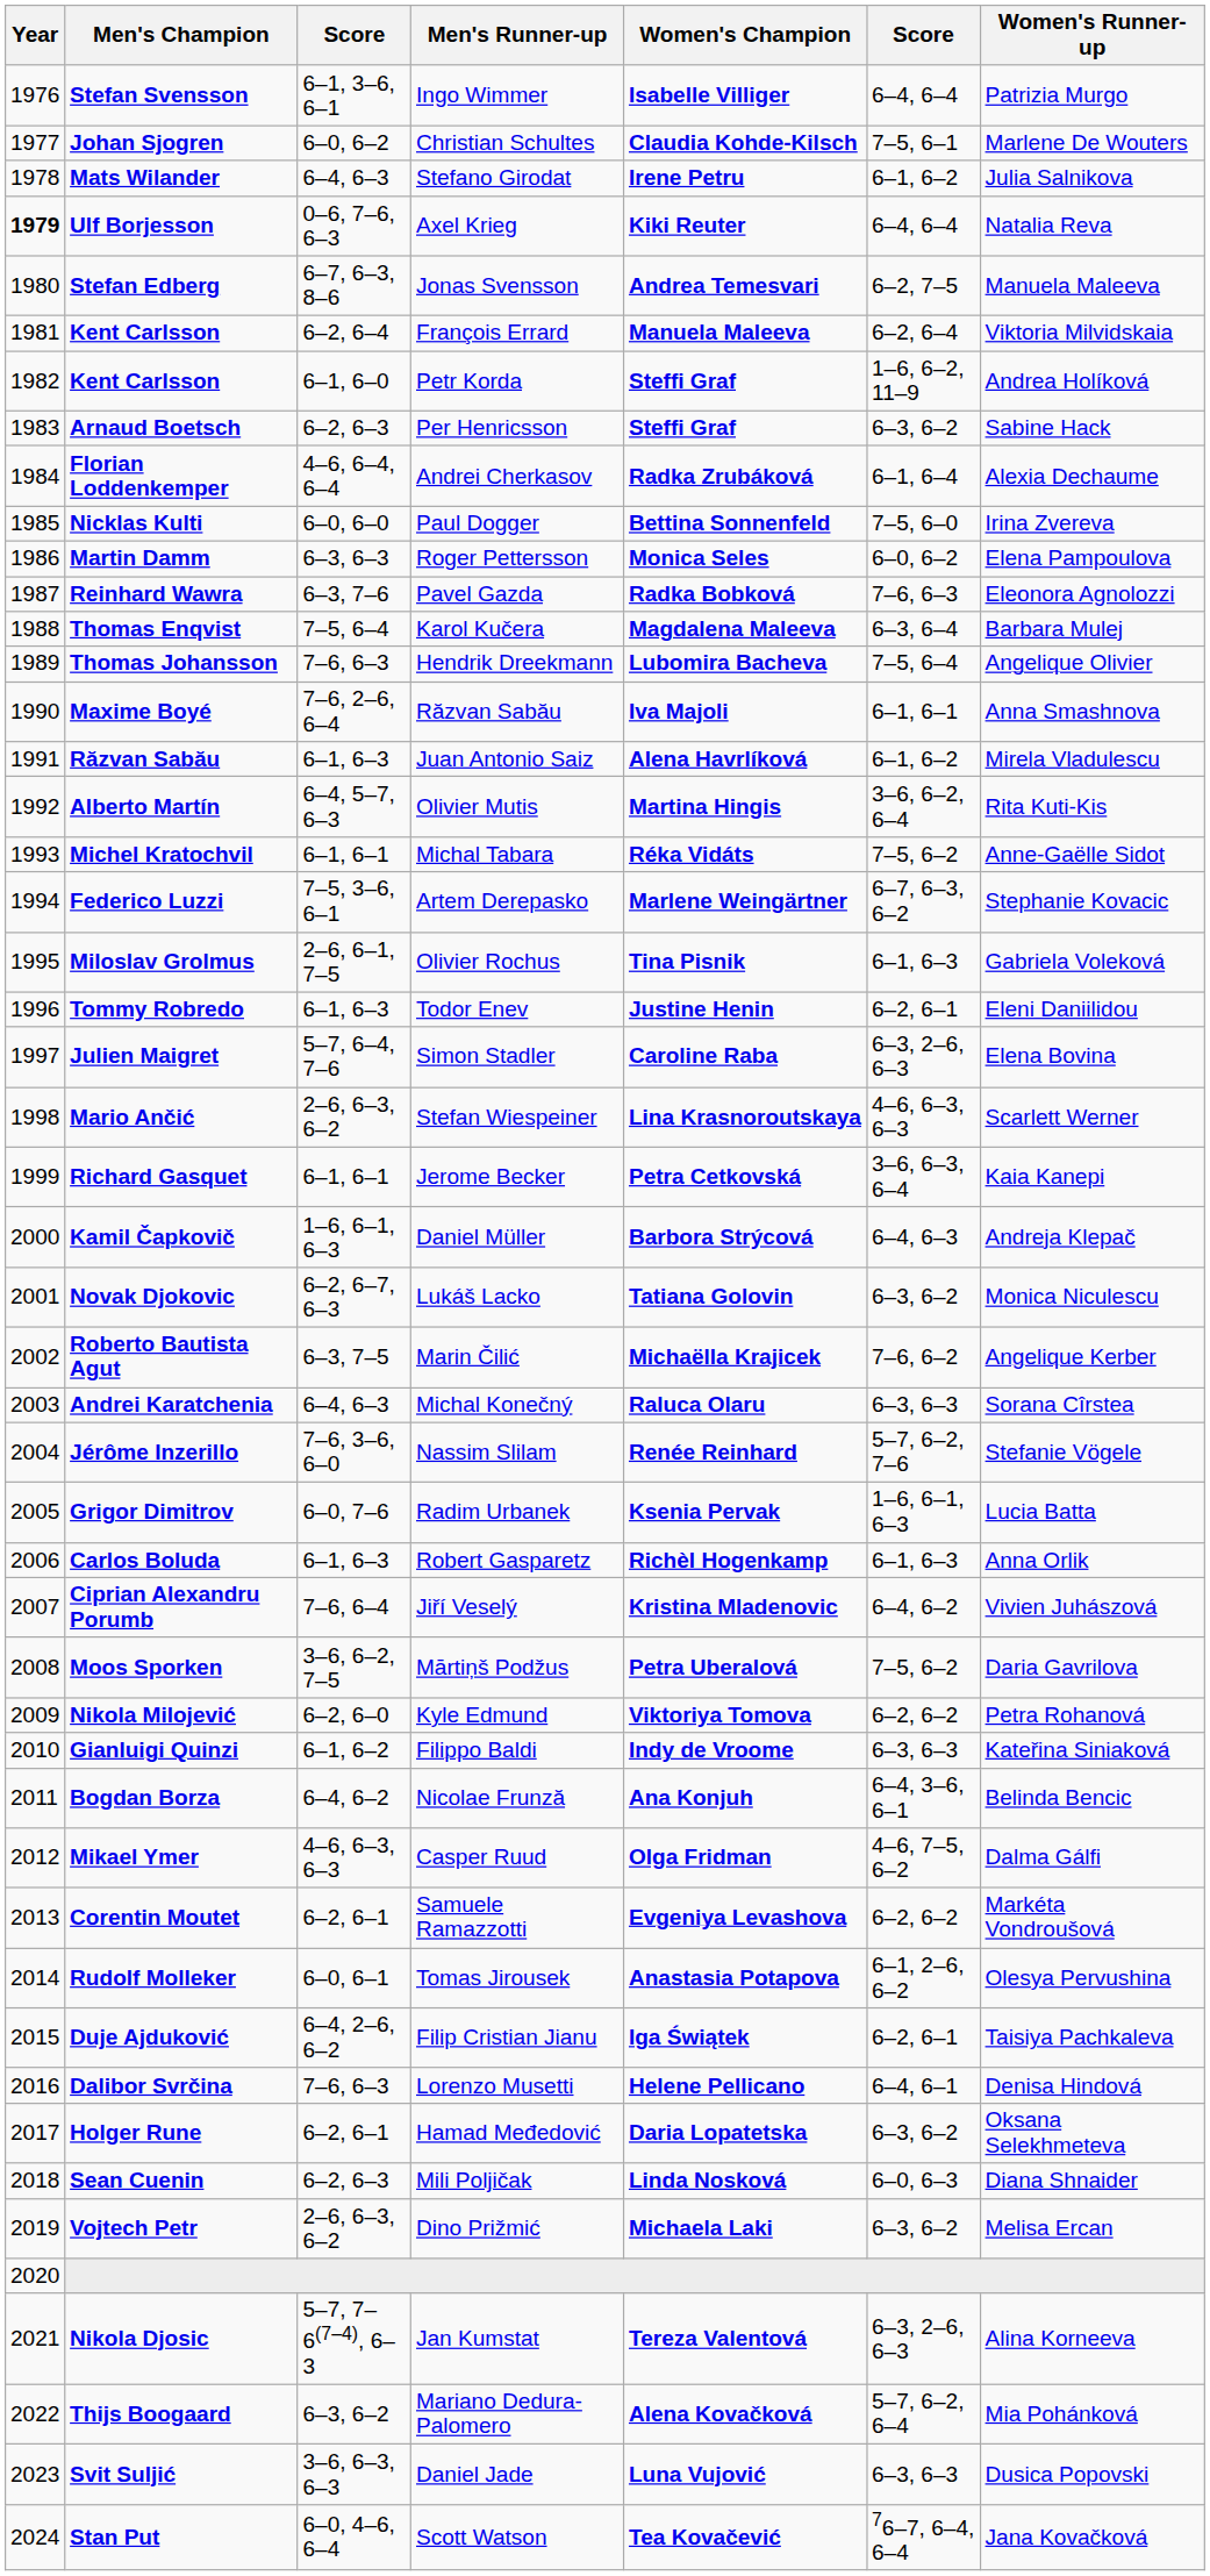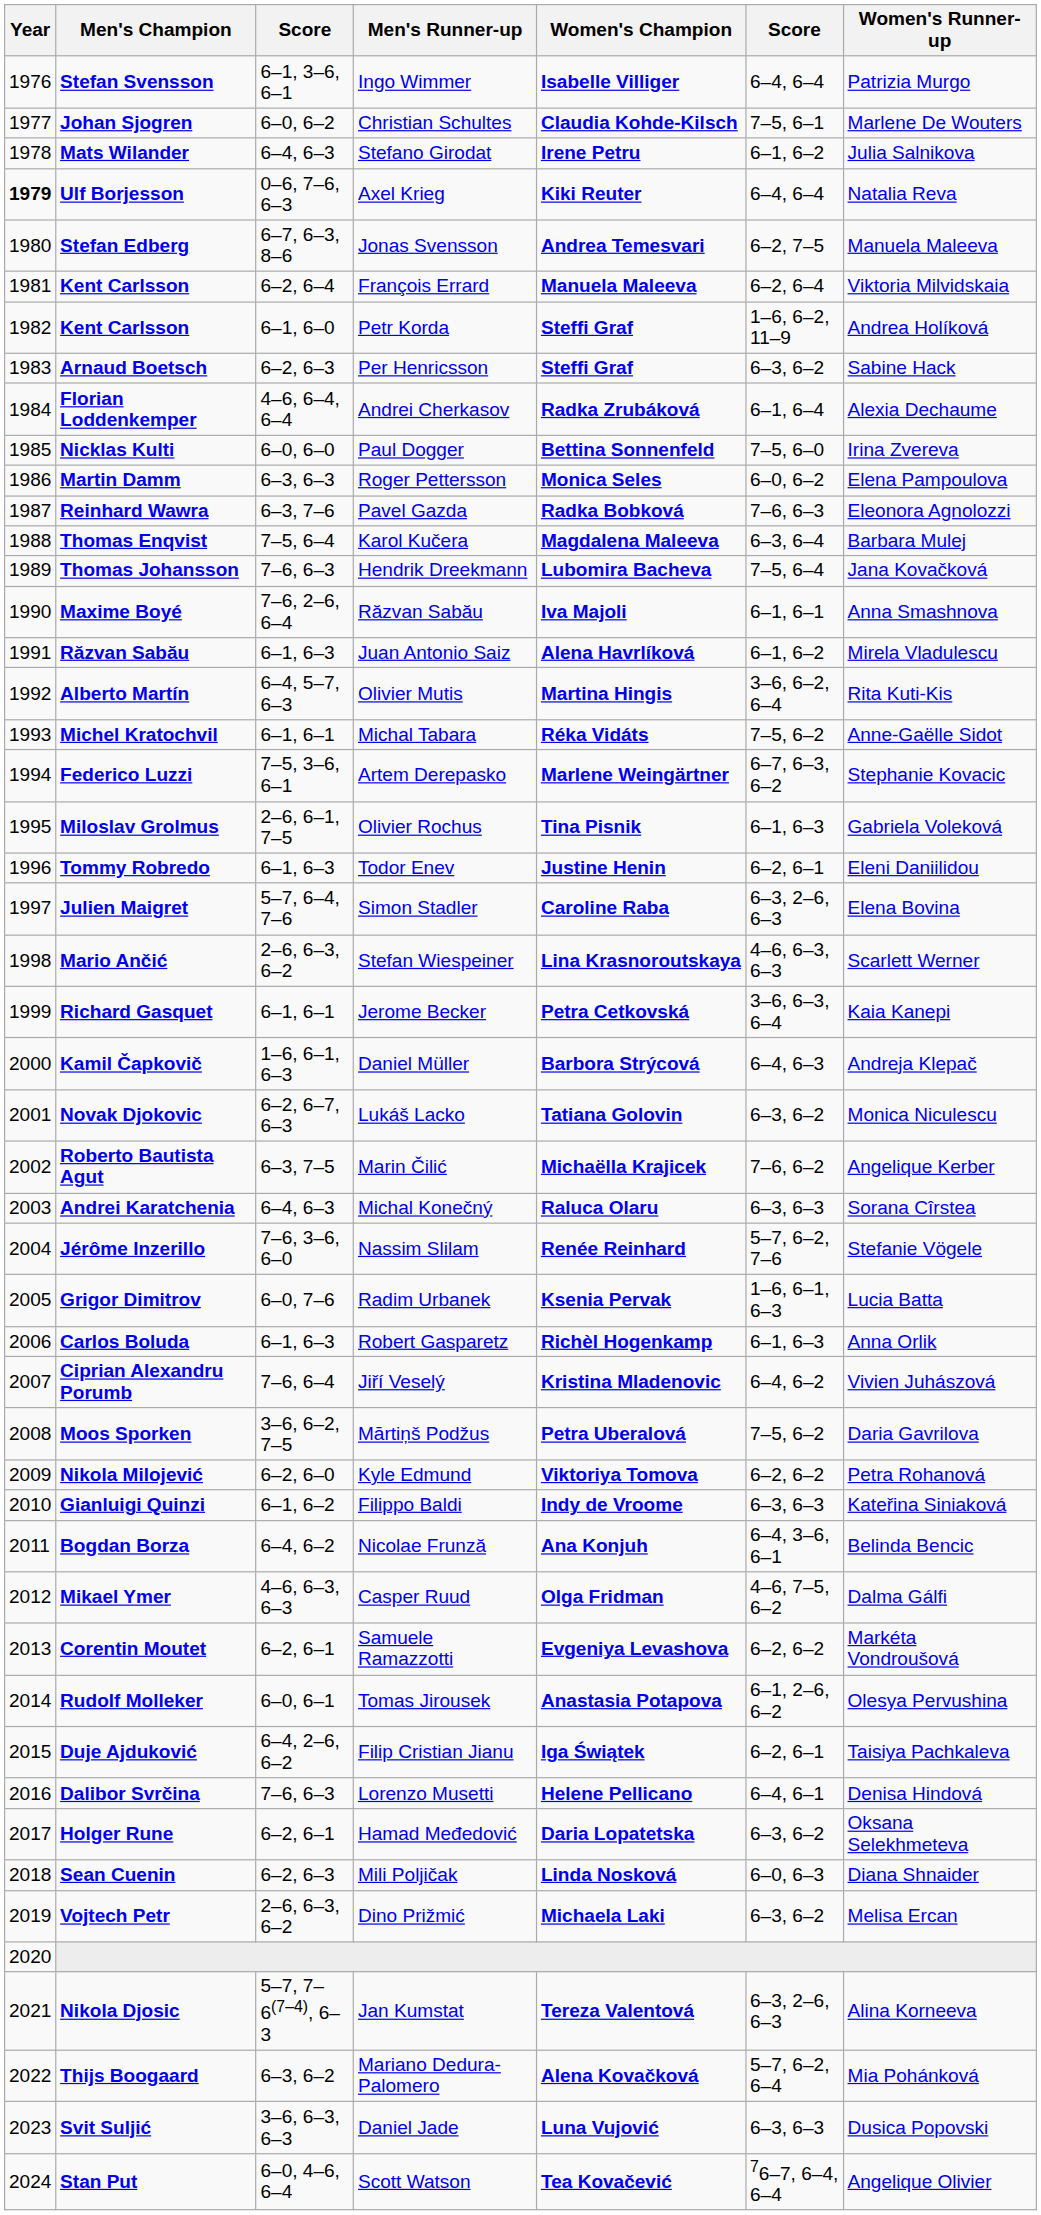Hendrik Dreekmann | Women's Runner-up: Angelique Olivier -> Jana Kovačková
Scott Watson | Women's Runner-up: Jana Kovačková -> Angelique Olivier
